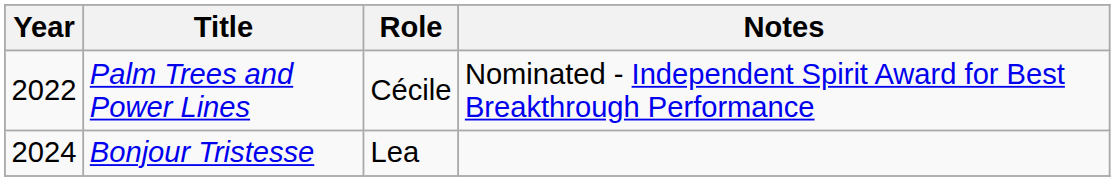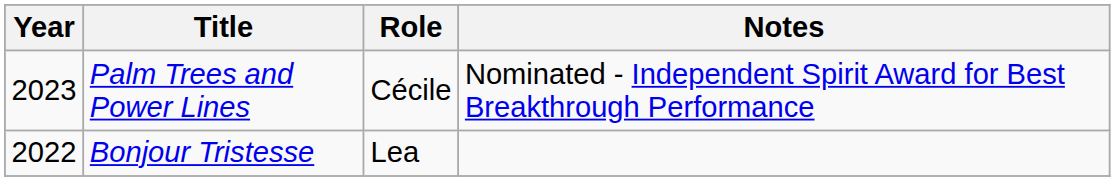Palm Trees and Power Lines | Year: 2022 -> 2023
Bonjour Tristesse | Year: 2024 -> 2022
